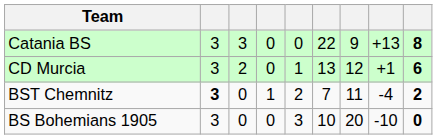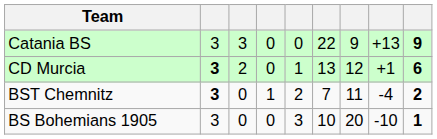Catania BS | column 9: 8 -> 9
CD Murcia | column 2: normal -> bold
BS Bohemians 1905 | column 9: 0 -> 1
